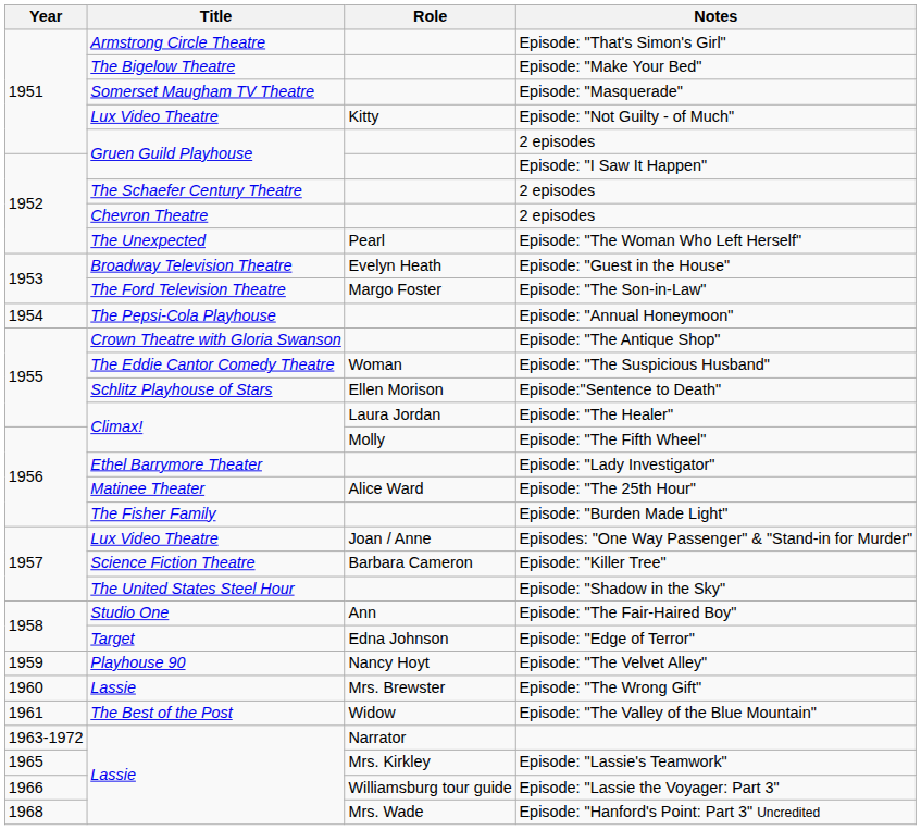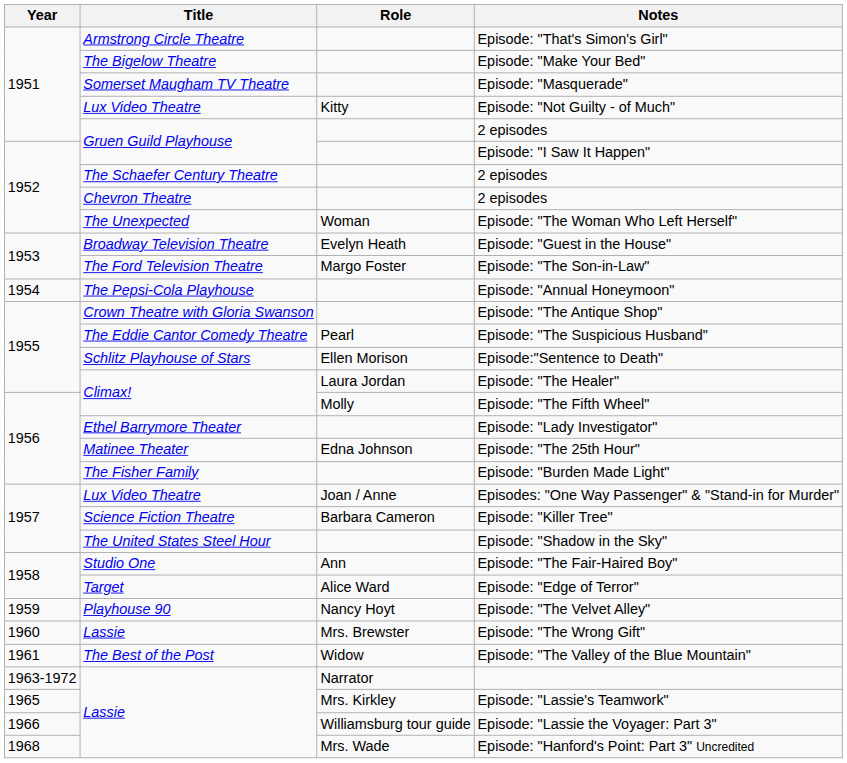Episode: "The Woman Who Left Herself" | Role: Pearl -> Woman
Episode: "The Suspicious Husband" | Role: Woman -> Pearl
Episode: "The 25th Hour" | Role: Alice Ward -> Edna Johnson
Episode: "Edge of Terror" | Role: Edna Johnson -> Alice Ward
